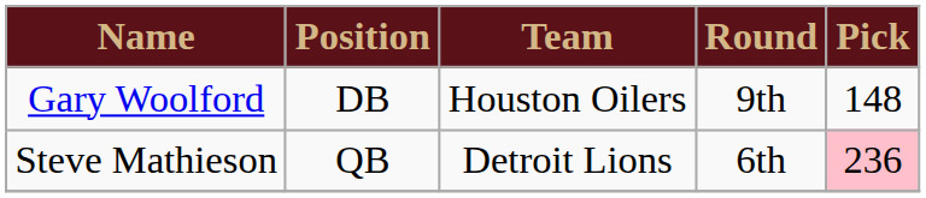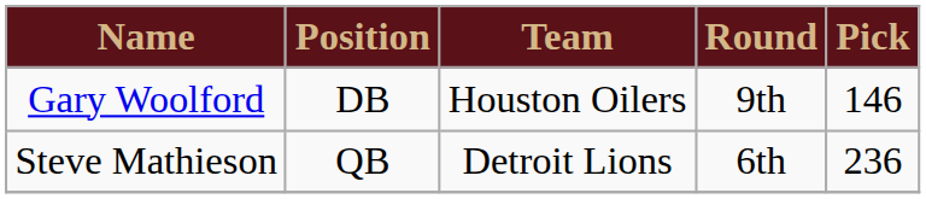Gary Woolford | Pick: 148 -> 146
Steve Mathieson | Pick: pink background -> no background
